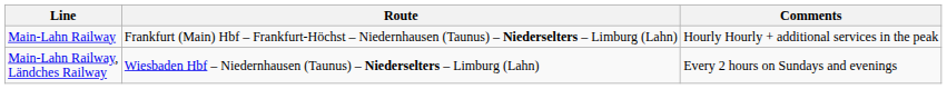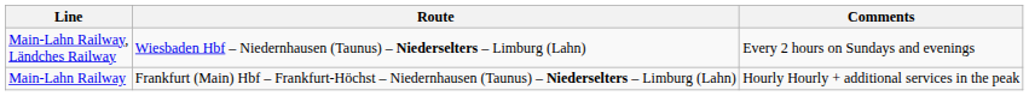rows swapped: Main-Lahn Railway, Ländches Railway <-> Main-Lahn Railway
